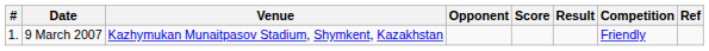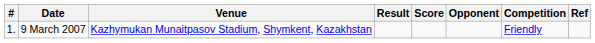columns swapped: Opponent <-> Result
